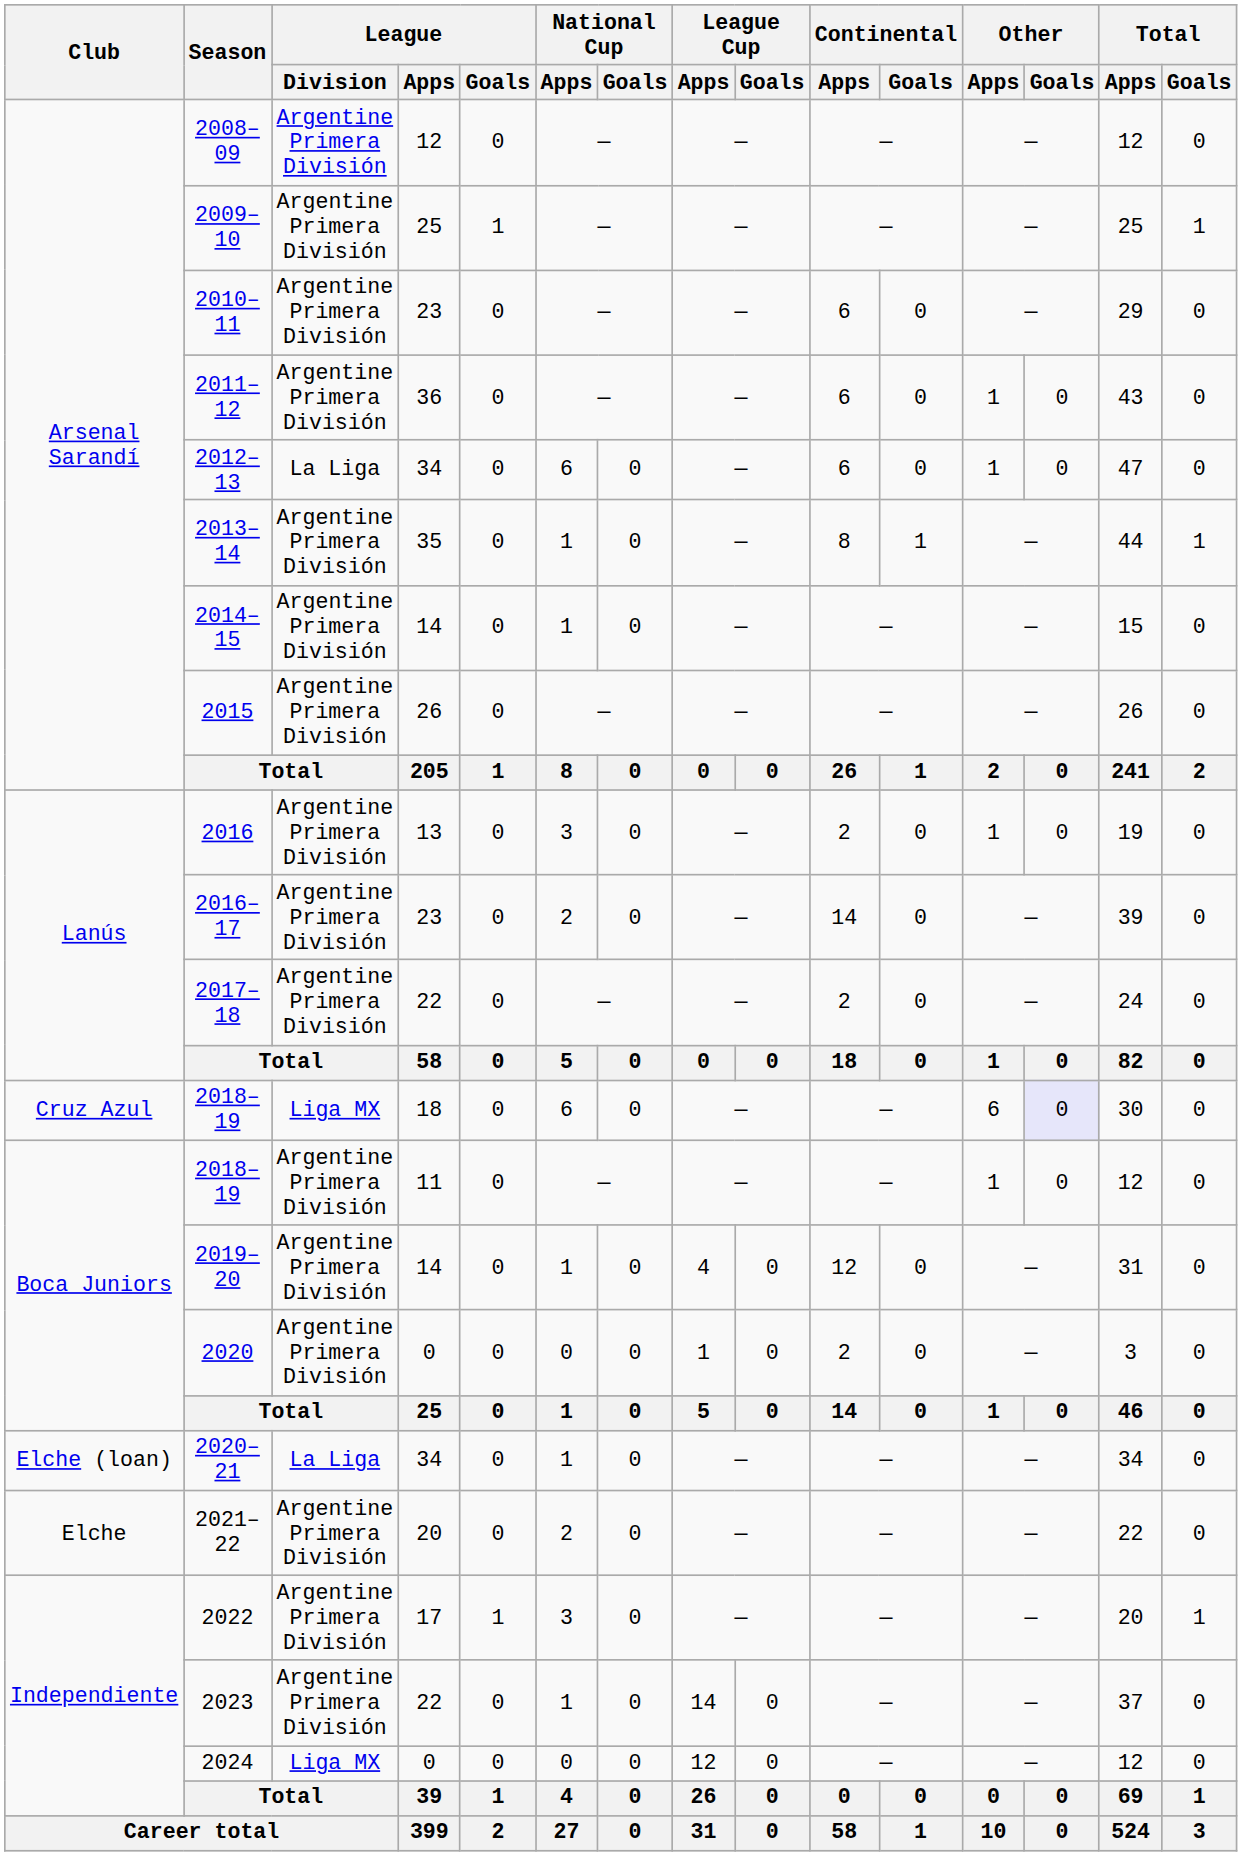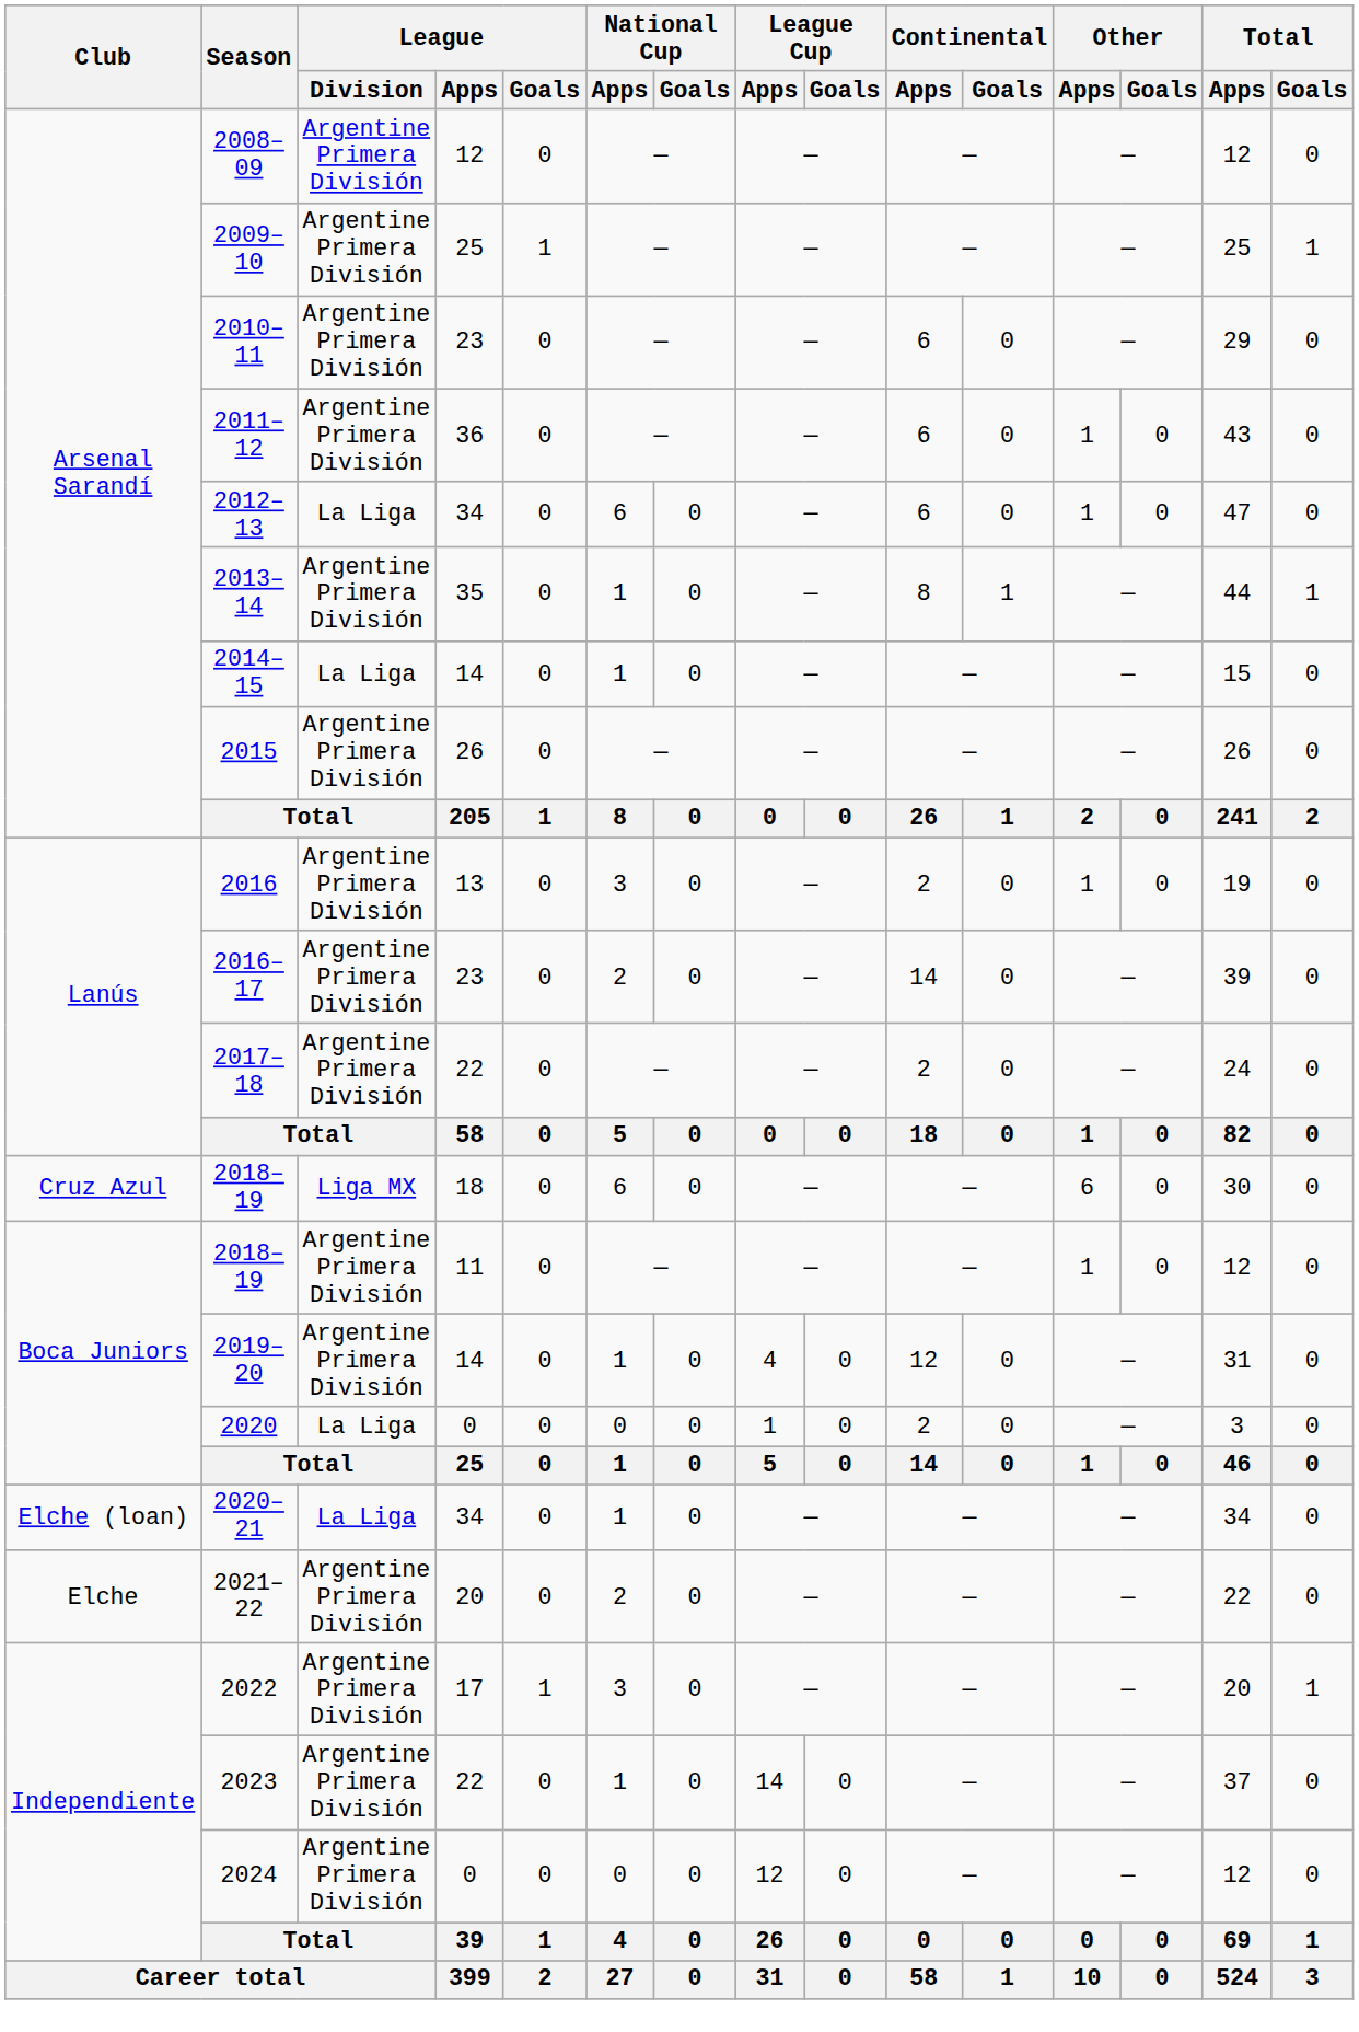2014–15 | League / Division: Argentine Primera División -> La Liga
2018–19 / 18 | Other / Goals: lavender background -> no background
2020 | League / Division: Argentine Primera División -> La Liga
2024 | League / Division: Liga MX -> Argentine Primera División
